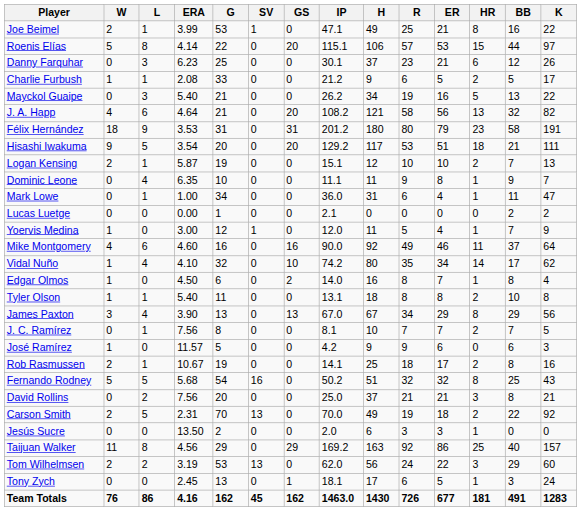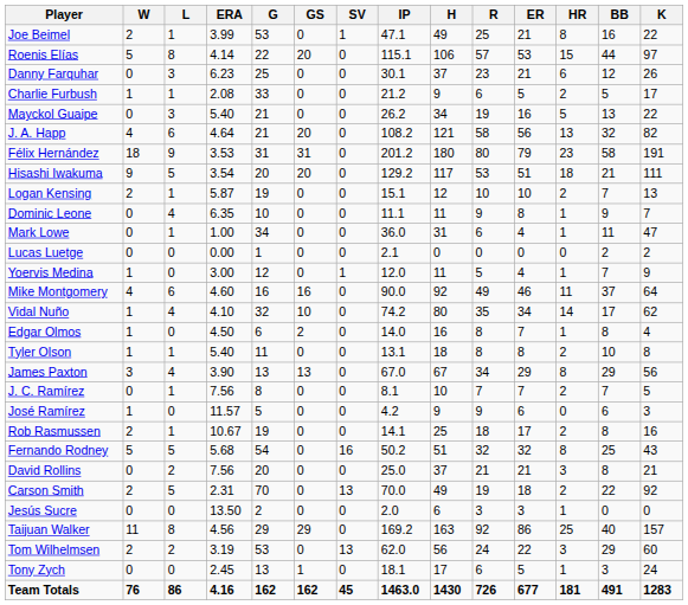columns swapped: GS <-> SV
